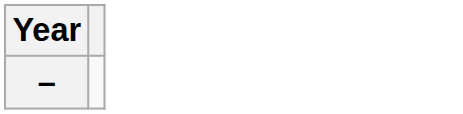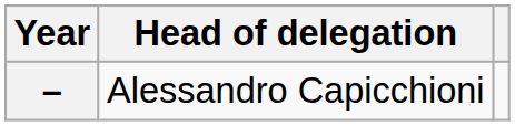+ column: Head of delegation | Alessandro Capicchioni
